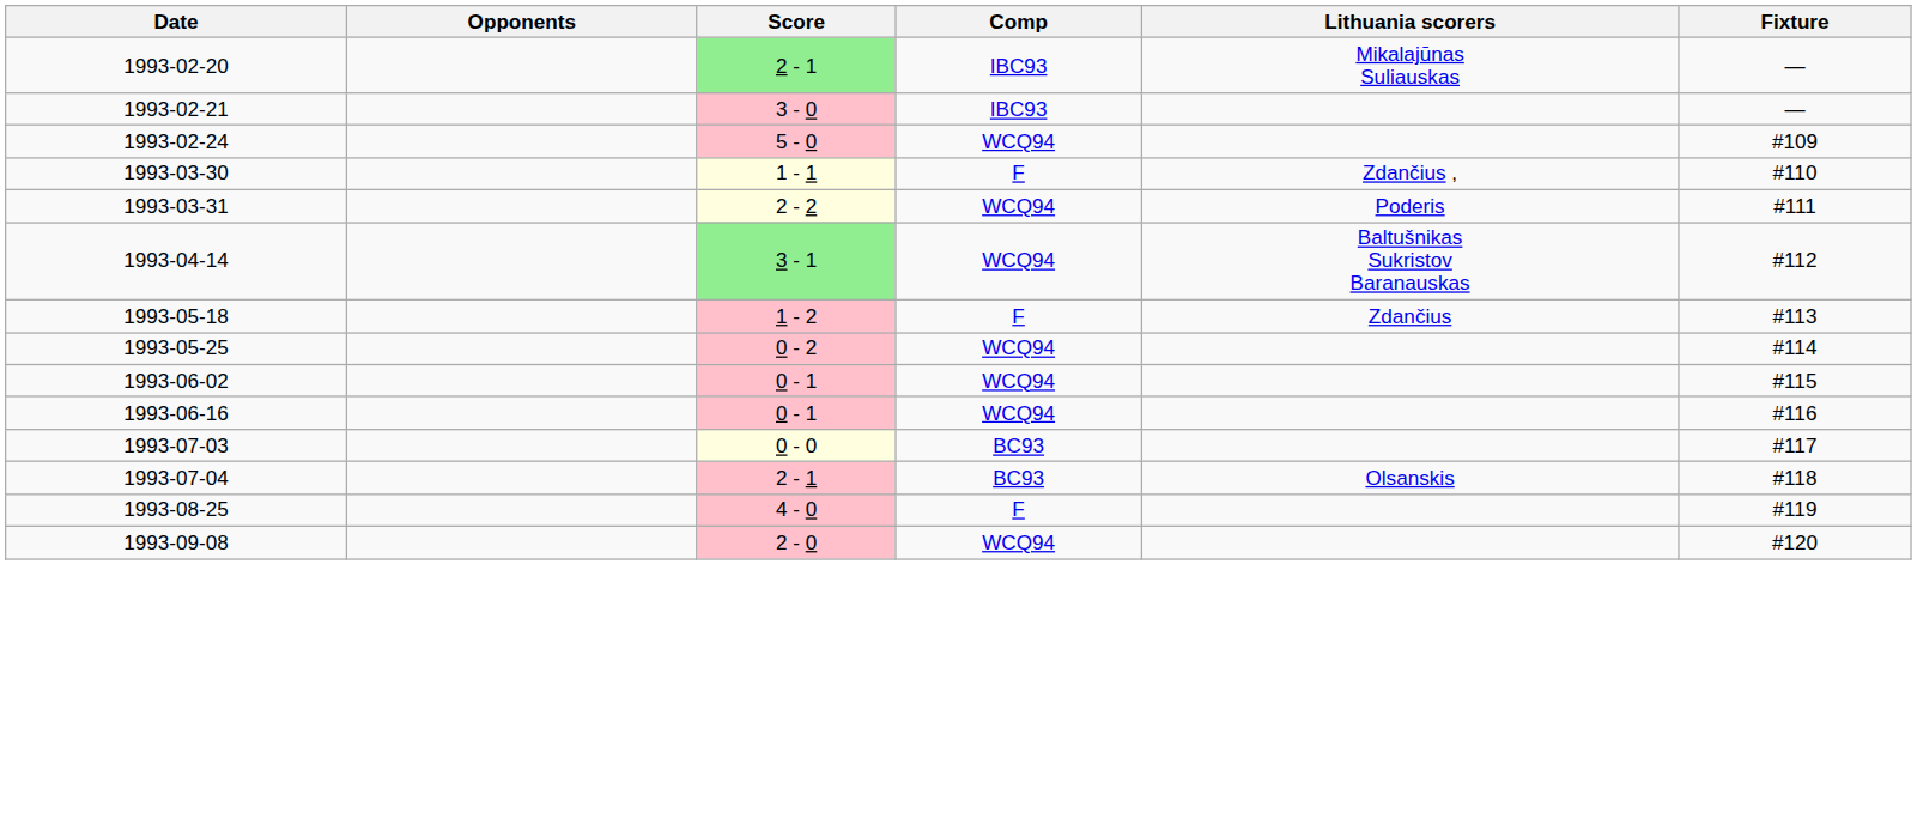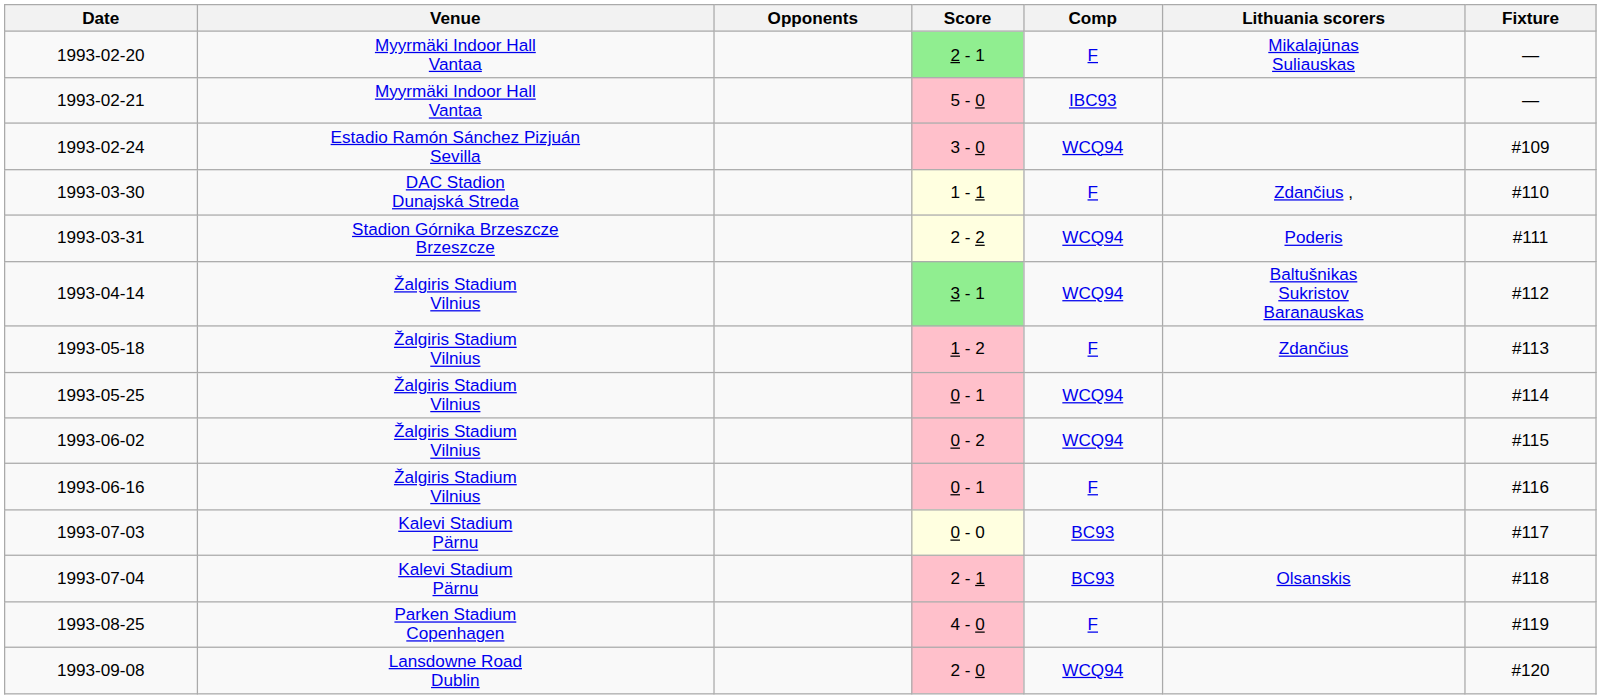+ column: Venue | Myyrmäki Indoor Hall Vantaa | Myyrmäki Indoor Hall Vantaa | Estadio Ramón Sánchez Pizjuán Sevilla | DAC Stadion Dunajská Streda | Stadion Górnika Brzeszcze Brzeszcze | Žalgiris Stadium Vilnius | Žalgiris Stadium Vilnius | Žalgiris Stadium Vilnius | Žalgiris Stadium Vilnius | Žalgiris Stadium Vilnius | Kalevi Stadium Pärnu | Kalevi Stadium Pärnu | Parken Stadium Copenhagen | Lansdowne Road Dublin
1993-02-20 | Comp: IBC93 -> F
1993-02-21 | Score: 3 - 0 -> 5 - 0
1993-02-24 | Score: 5 - 0 -> 3 - 0
1993-05-25 | Score: 0 - 2 -> 0 - 1
1993-06-02 | Score: 0 - 1 -> 0 - 2
1993-06-16 | Comp: WCQ94 -> F
